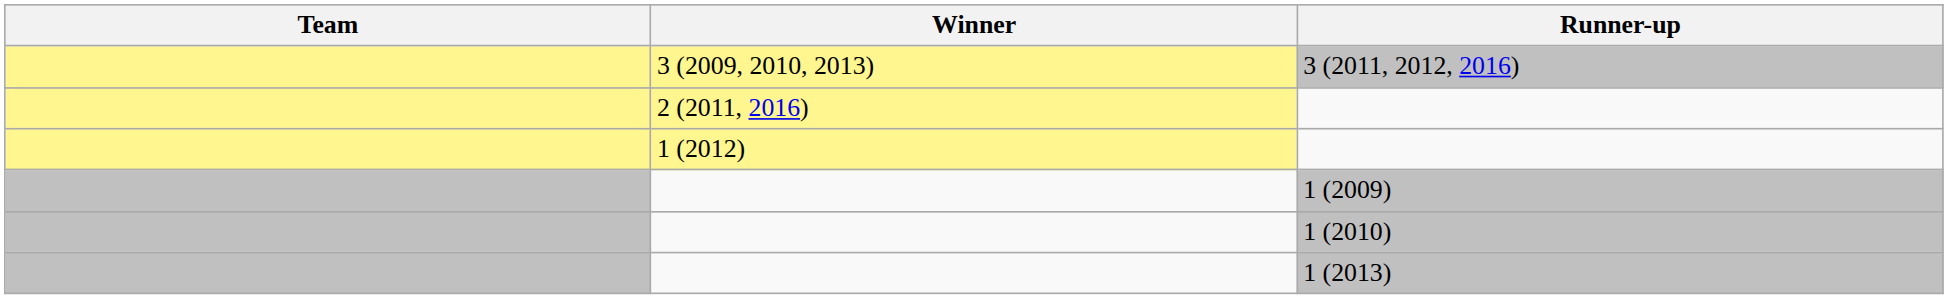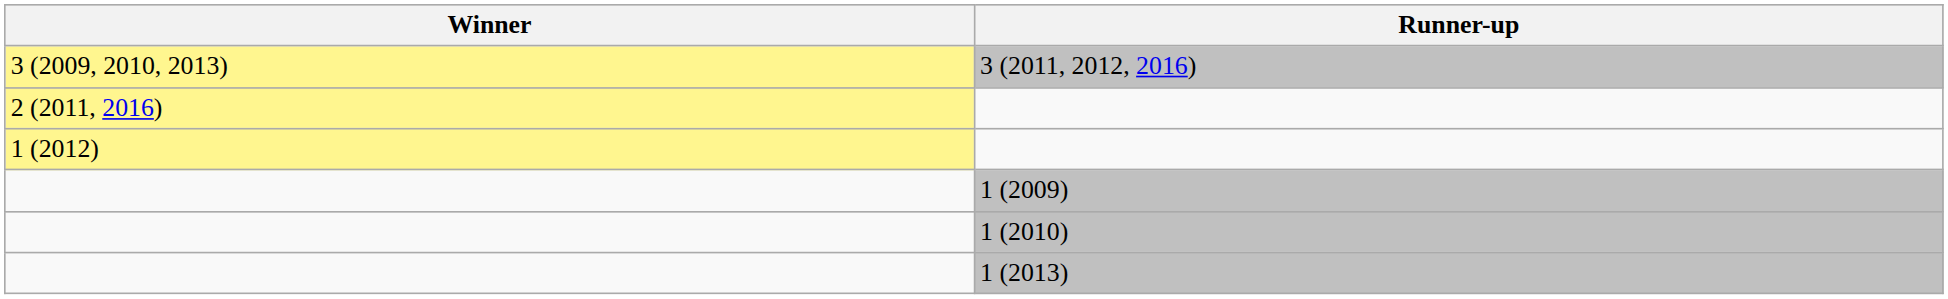- column: Team
